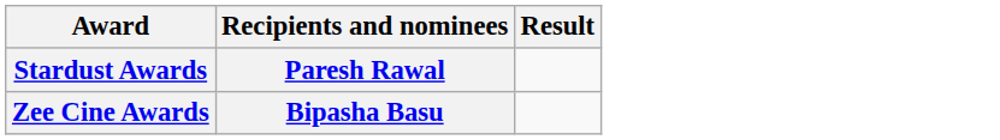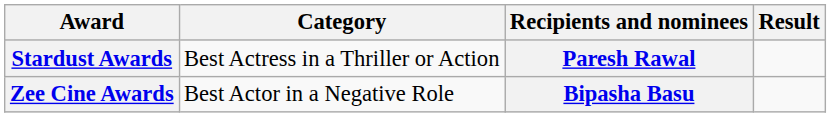+ column: Category | Best Actress in a Thriller or Action | Best Actor in a Negative Role
